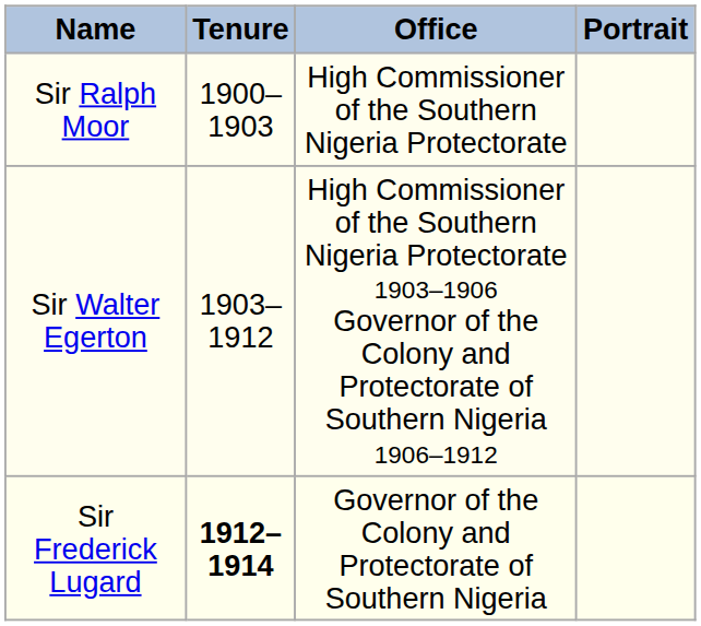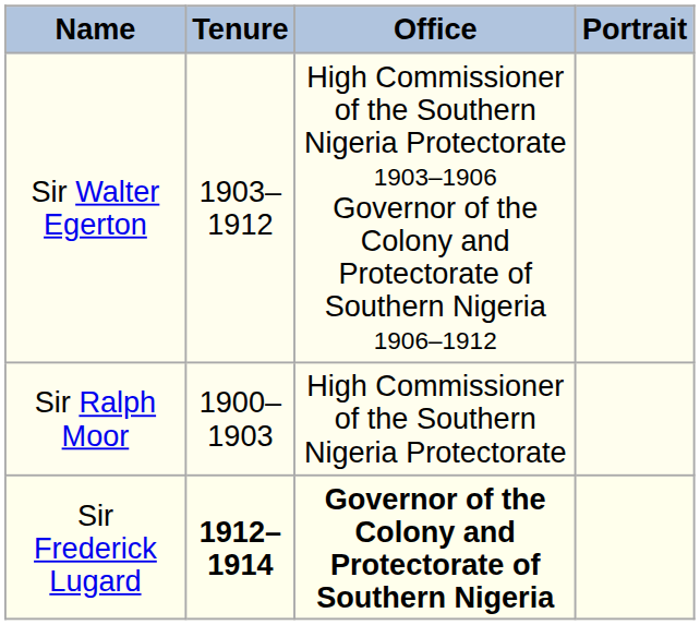rows swapped: Sir Ralph Moor <-> Sir Walter Egerton
Sir Frederick Lugard | Office: normal -> bold
